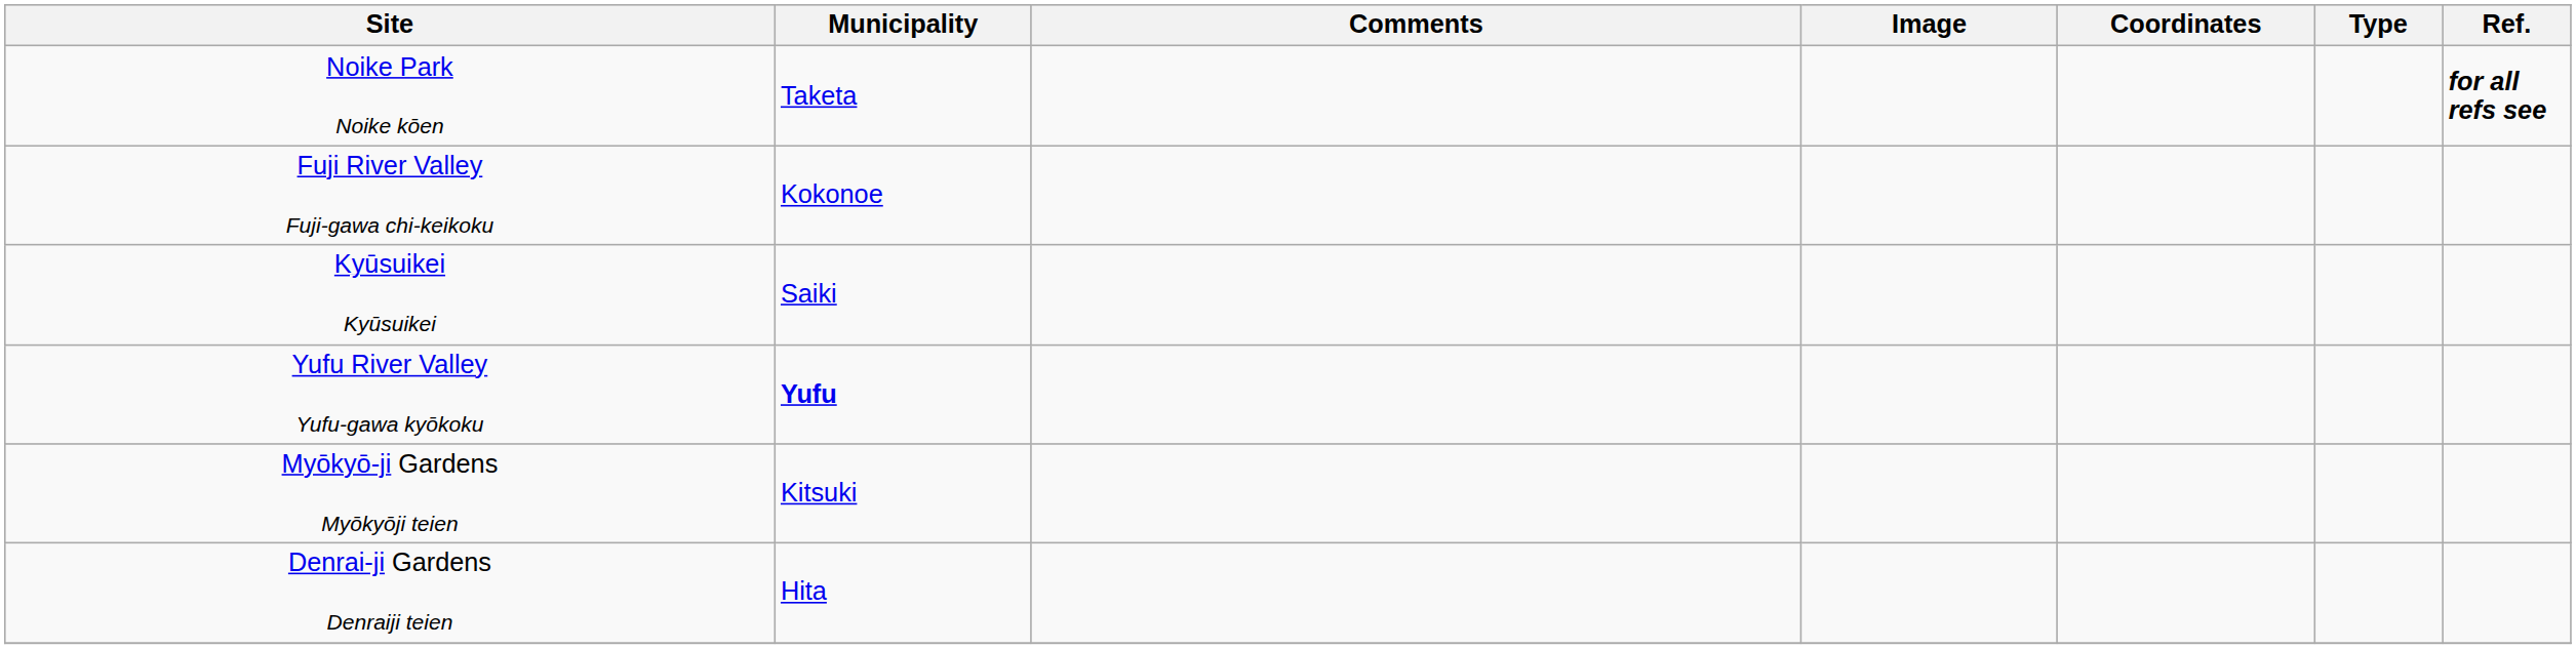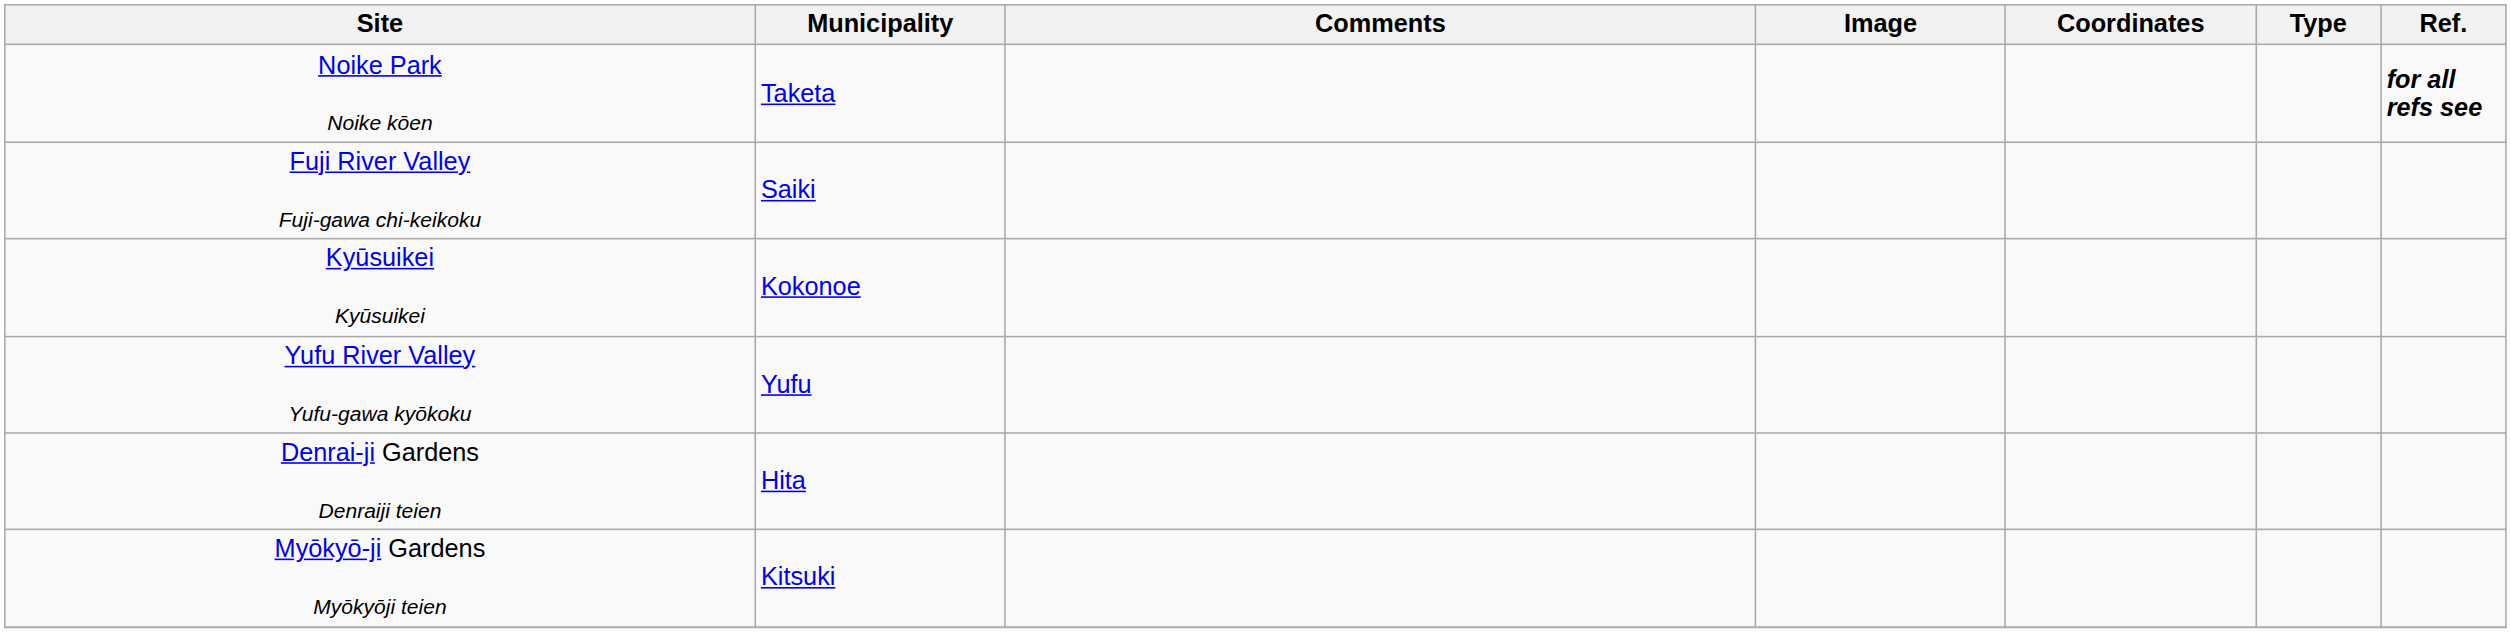Fuji River Valley Fuji-gawa chi-keikoku | Municipality: Kokonoe -> Saiki
Kyūsuikei Kyūsuikei | Municipality: Saiki -> Kokonoe
Yufu River Valley Yufu-gawa kyōkoku | Municipality: bold -> normal
rows swapped: Denrai-ji Gardens Denraiji teien <-> Myōkyō-ji Gardens Myōkyōji teien
